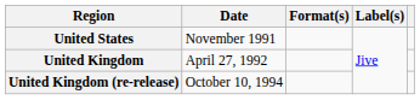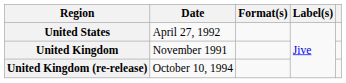United States | Date: November 1991 -> April 27, 1992
United Kingdom | Date: April 27, 1992 -> November 1991
